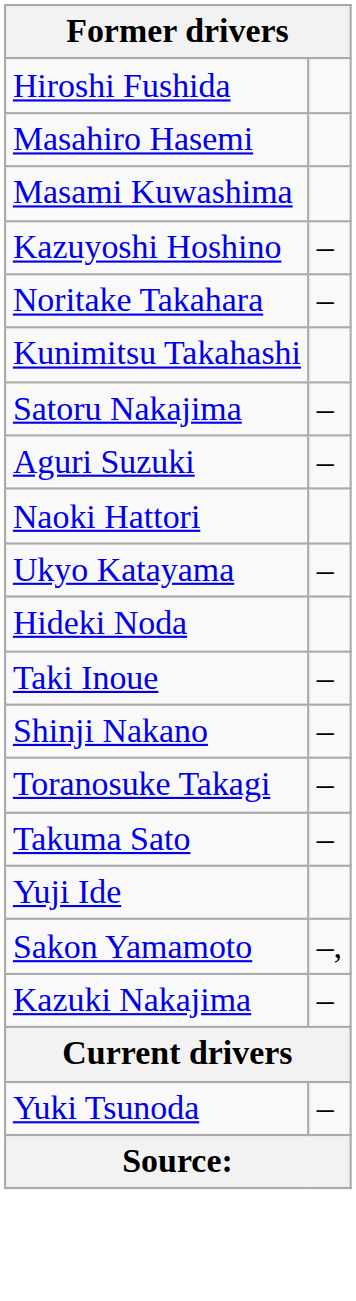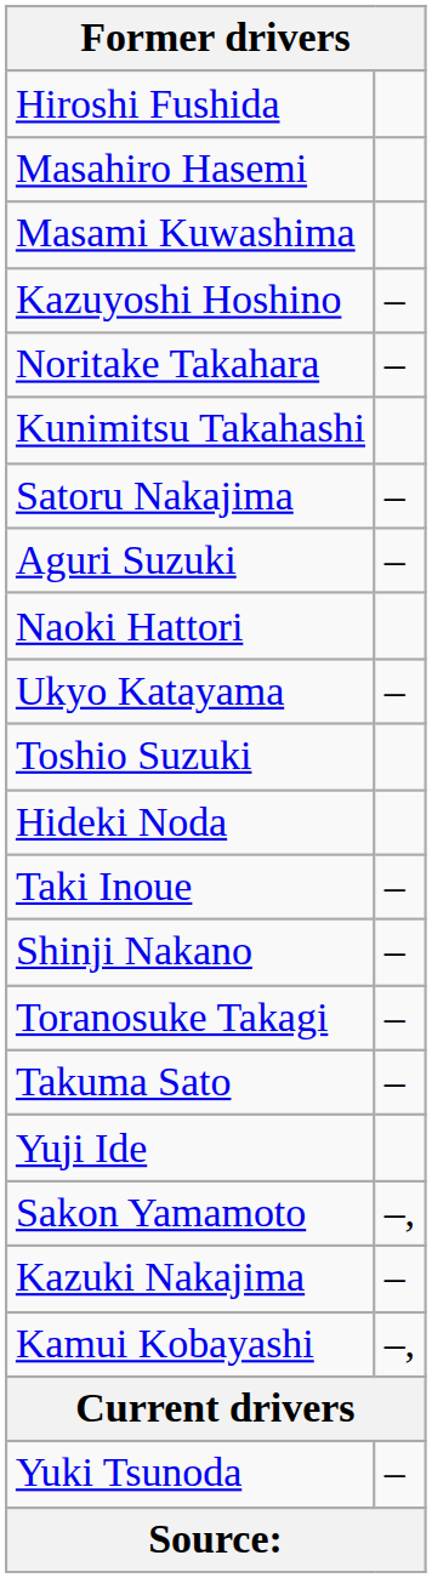+ row: Toshio Suzuki
+ row: Kamui Kobayashi | –,
